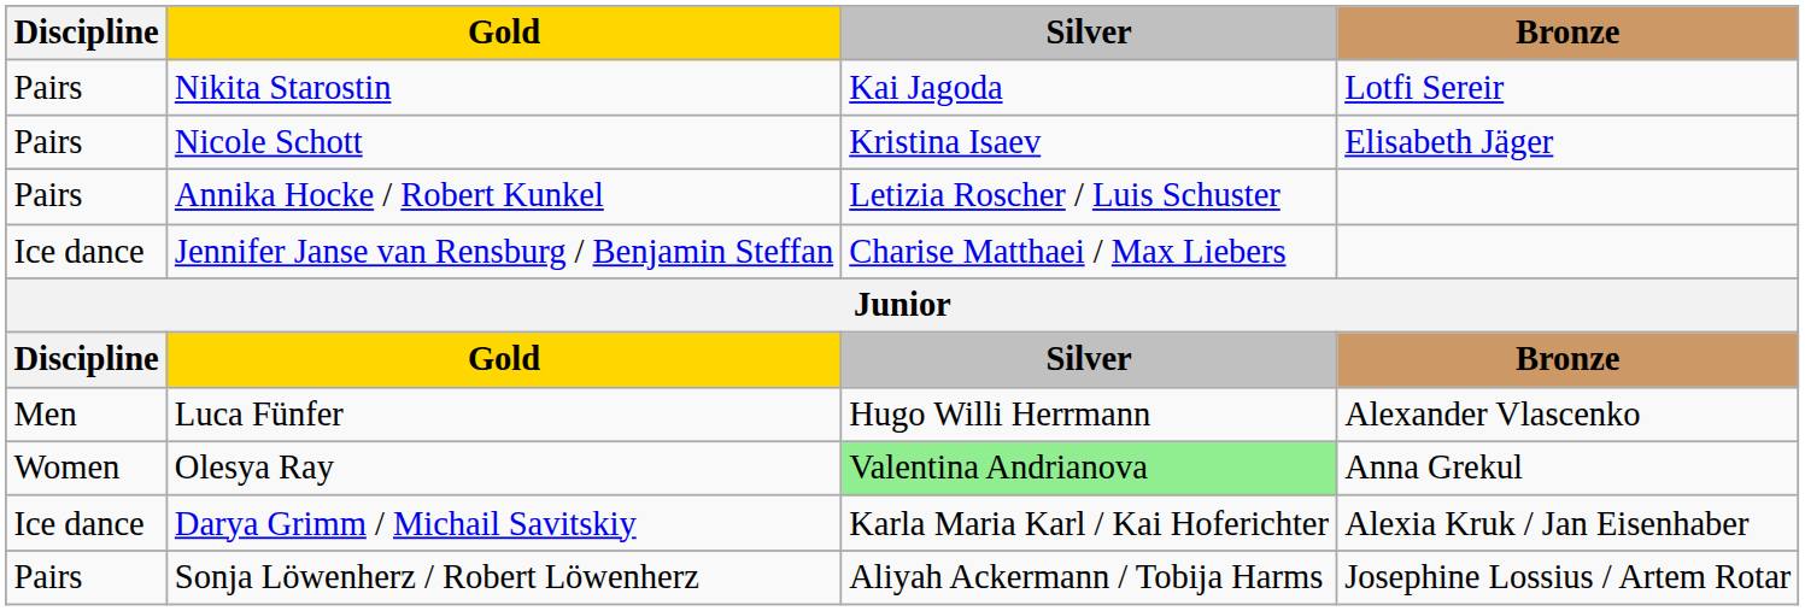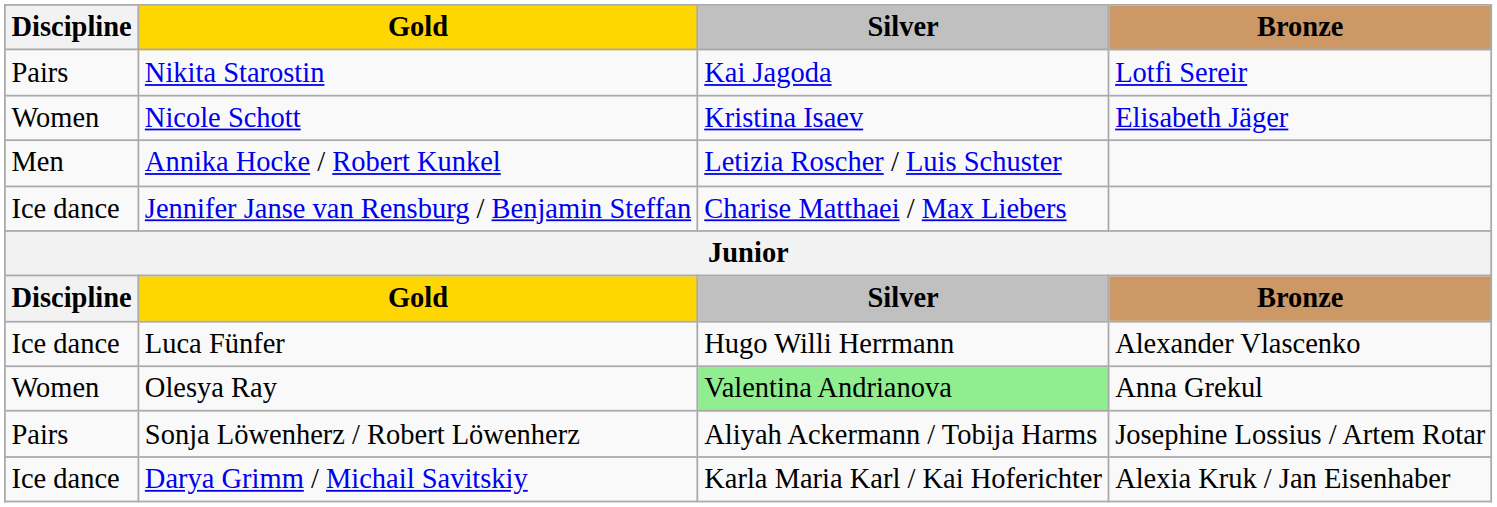Nicole Schott | Discipline: Pairs -> Women
Annika Hocke / Robert Kunkel | Discipline: Pairs -> Men
Luca Fünfer | Discipline: Men -> Ice dance
rows swapped: Sonja Löwenherz / Robert Löwenherz <-> Darya Grimm / Michail Savitskiy
